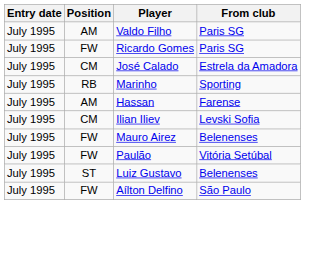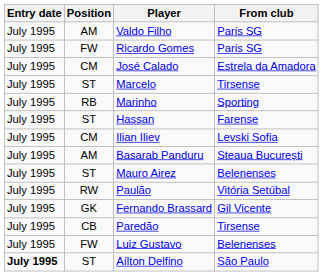+ row: July 1995 | ST | Marcelo | Tirsense
Hassan | Position: AM -> ST
+ row: July 1995 | AM | Basarab Panduru | Steaua București
Mauro Airez | Position: FW -> ST
Paulão | Position: FW -> RW
+ row: July 1995 | GK | Fernando Brassard | Gil Vicente
+ row: July 1995 | CB | Paredão | Tirsense
Luiz Gustavo | Position: ST -> FW
Aílton Delfino | Entry date: normal -> bold
Aílton Delfino | Position: FW -> ST
